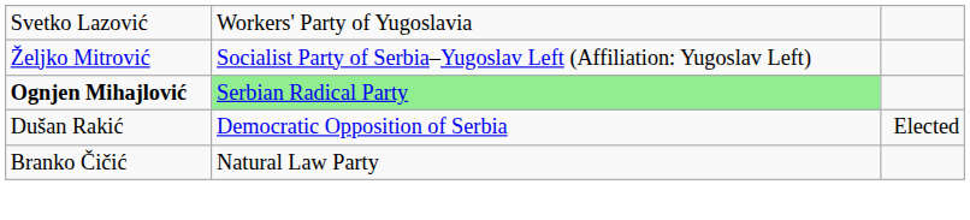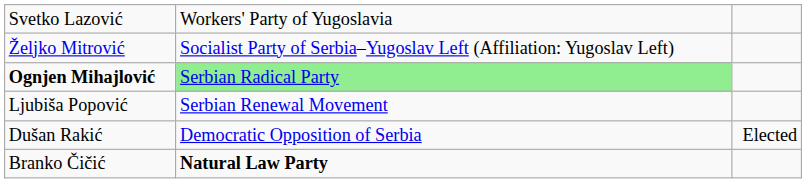+ row: Ljubiša Popović | Serbian Renewal Movement
Branko Čičić | column 2: normal -> bold
